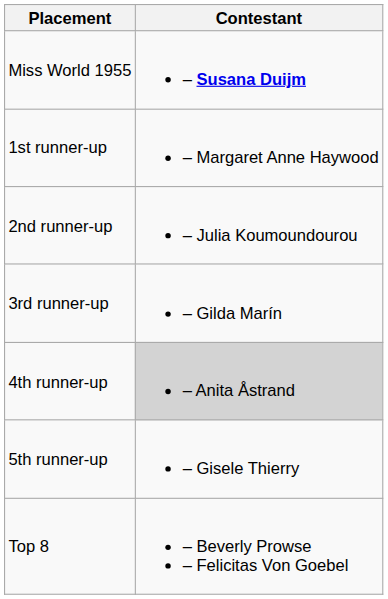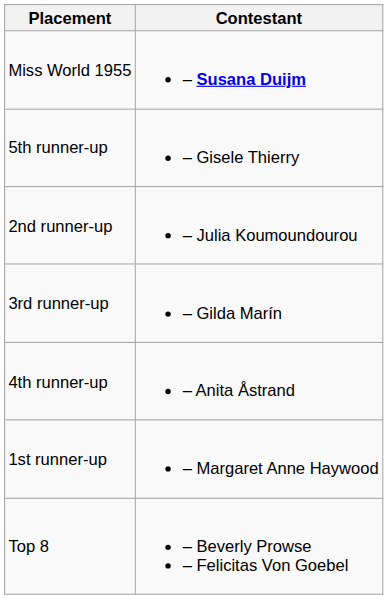rows swapped: 1st runner-up <-> 5th runner-up
4th runner-up | Contestant: lightgrey background -> no background
